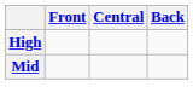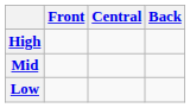+ row: Low
